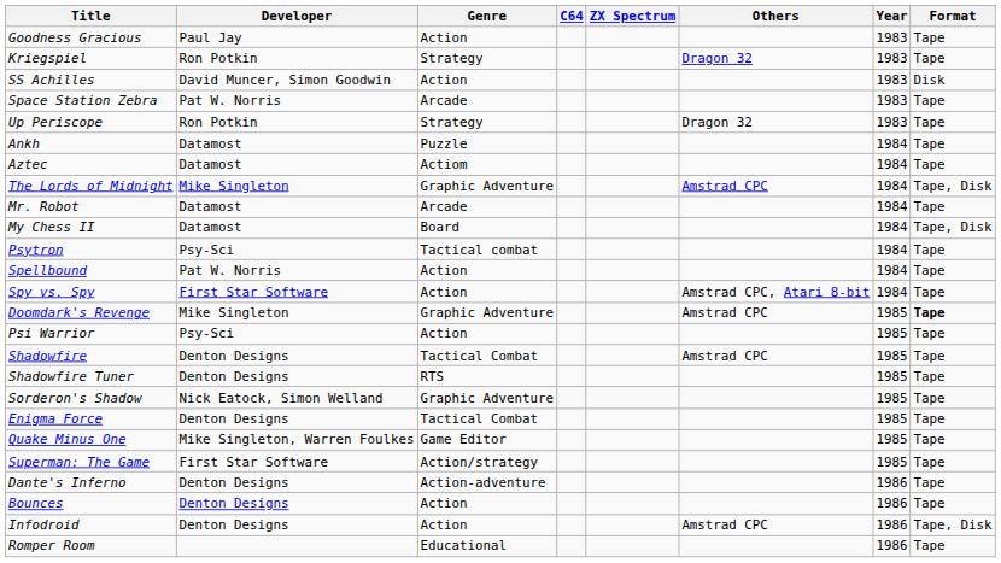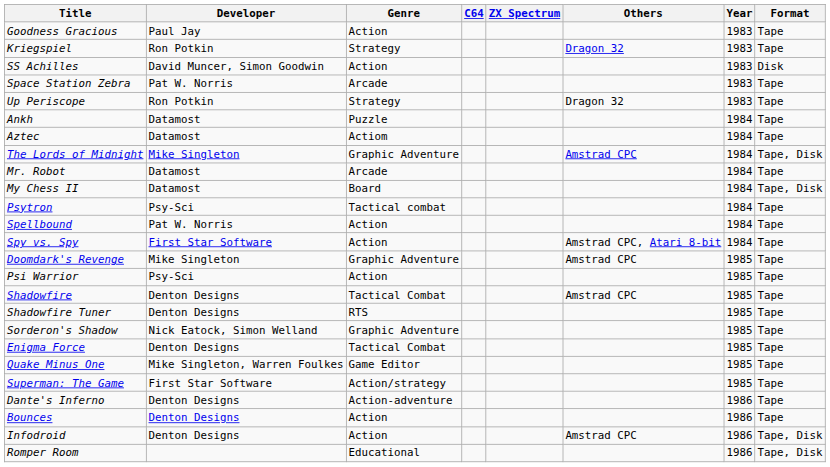Doomdark's Revenge | Format: bold -> normal
Romper Room | Format: Tape -> Tape, Disk
